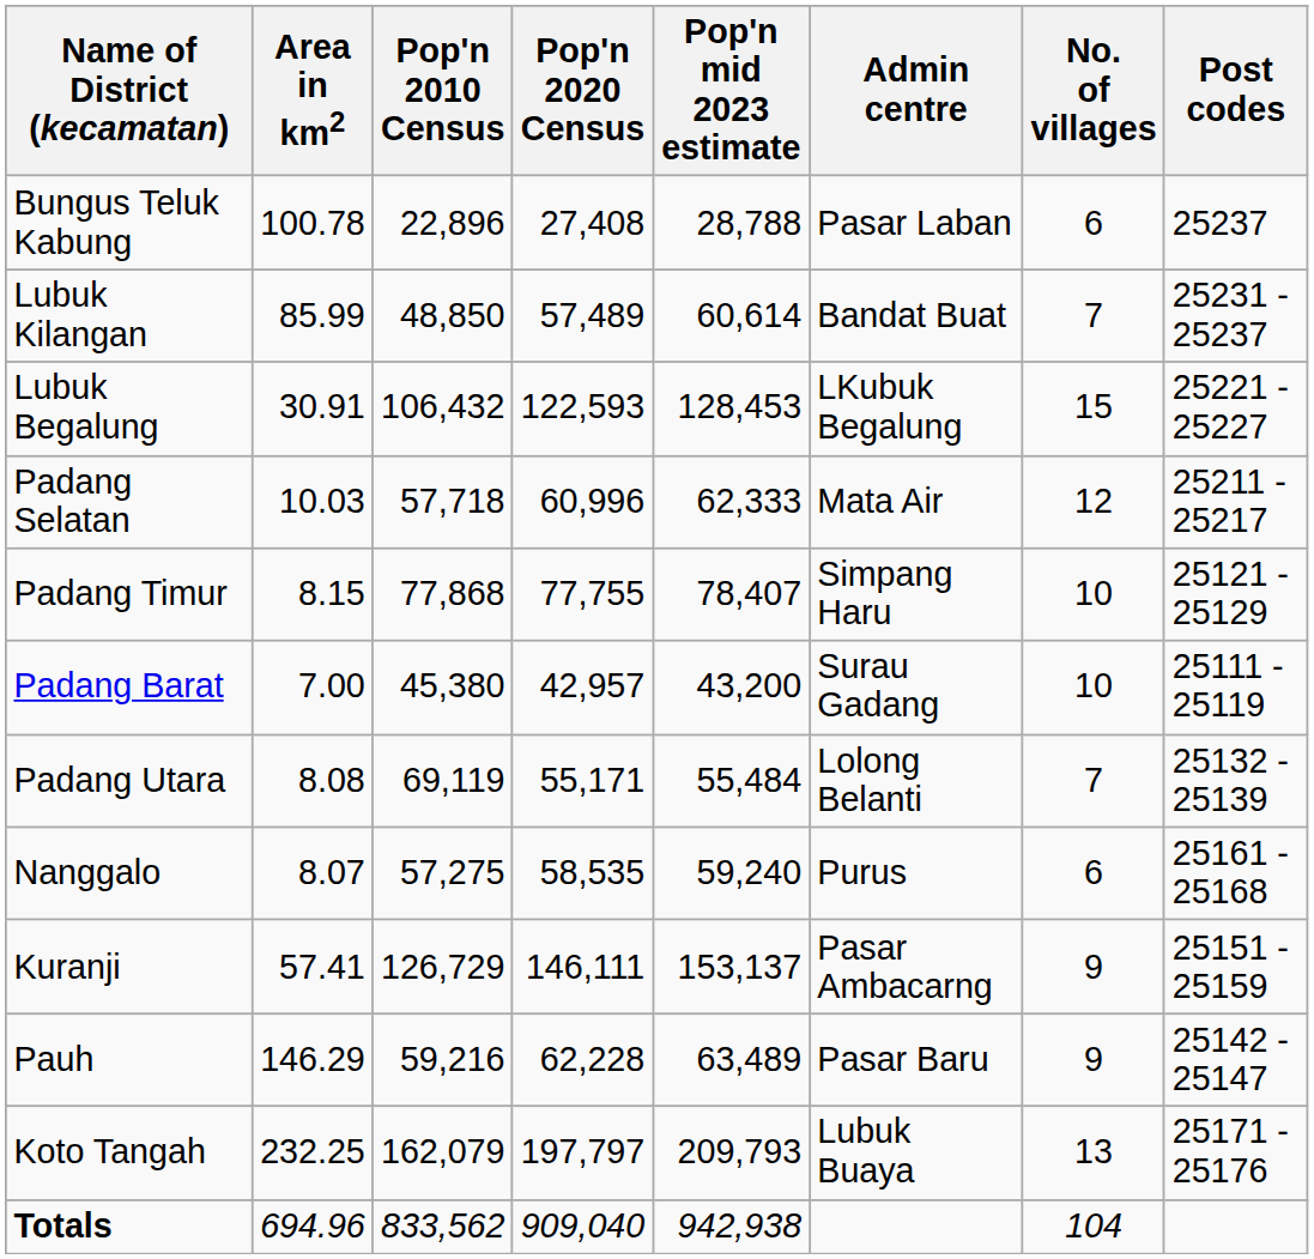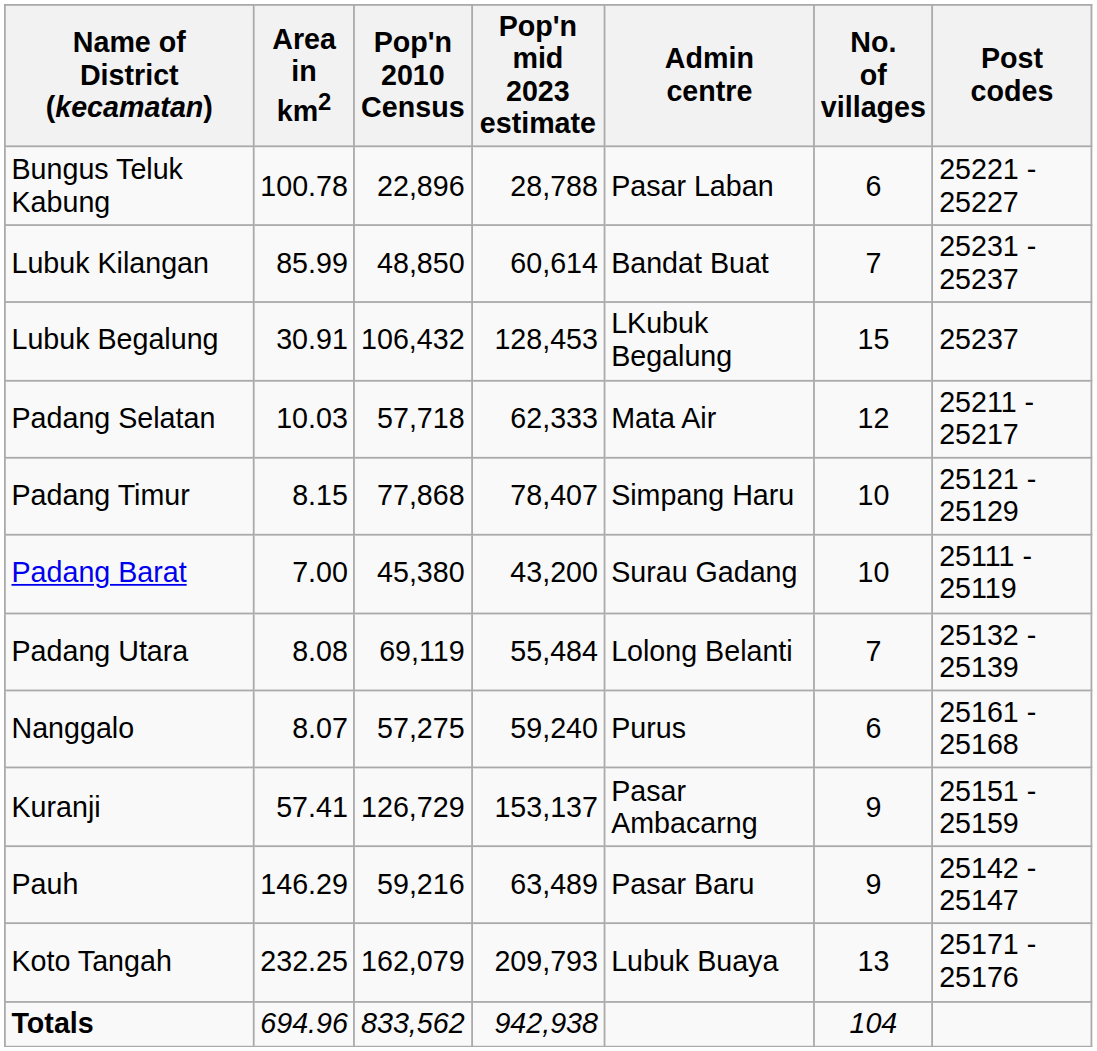- column: Pop'n 2020 Census | 27,408 | 57,489 | 122,593 | 60,996 | 77,755 | 42,957 | 55,171 | 58,535 | 146,111 | 62,228 | 197,797 | 909,040
Bungus Teluk Kabung | Post codes: 25237 -> 25221 - 25227
Lubuk Begalung | Post codes: 25221 - 25227 -> 25237
